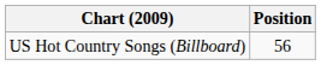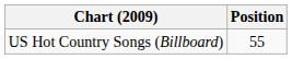US Hot Country Songs (Billboard) | Position: 56 -> 55
